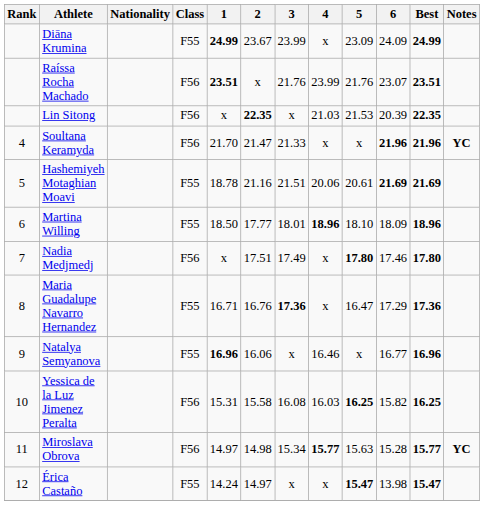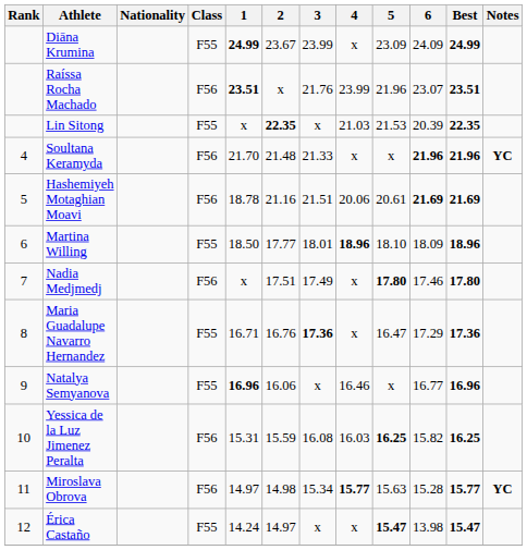Raíssa Rocha Machado | 5: 21.76 -> 21.96
Lin Sitong | Class: F56 -> F55
Soultana Keramyda | 2: 21.47 -> 21.48
Hashemiyeh Motaghian Moavi | Class: F55 -> F56
Yessica de la Luz Jimenez Peralta | 2: 15.58 -> 15.59
